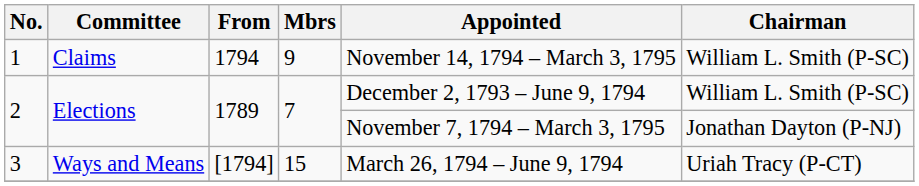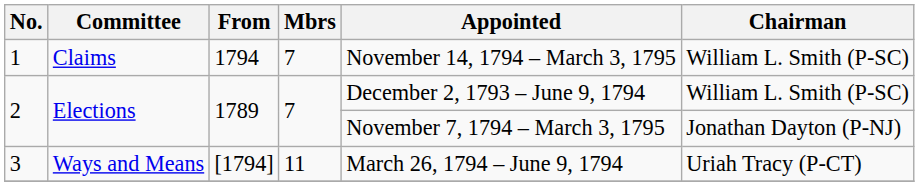1 | Mbrs: 9 -> 7
3 | Mbrs: 15 -> 11
